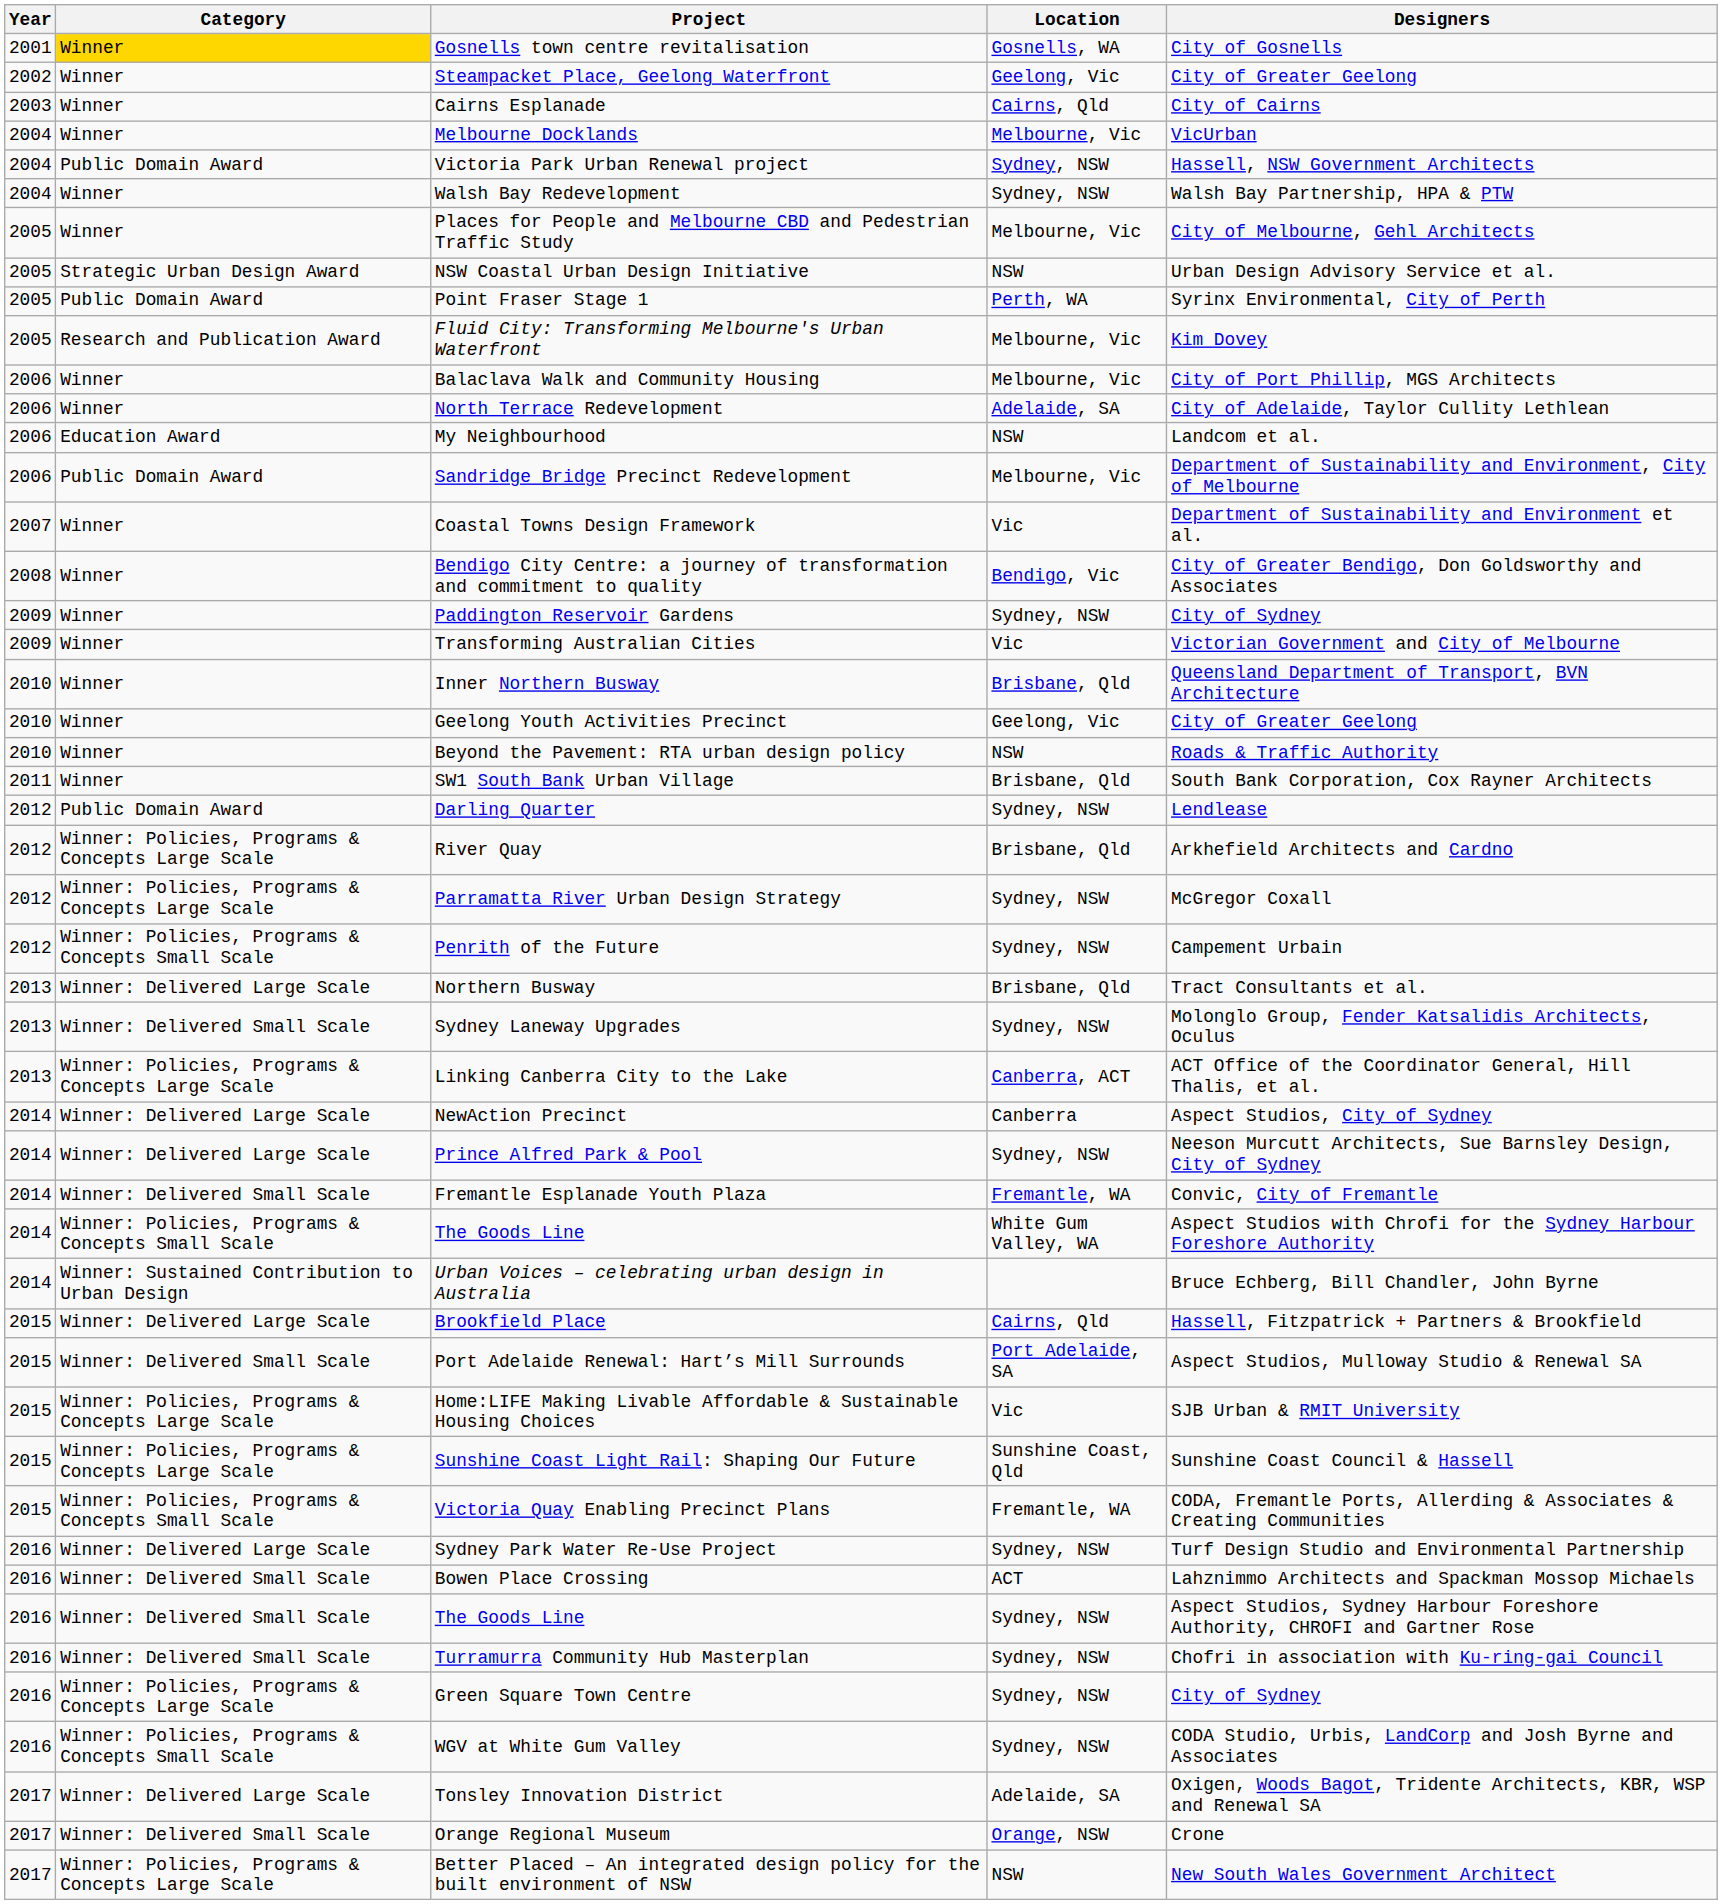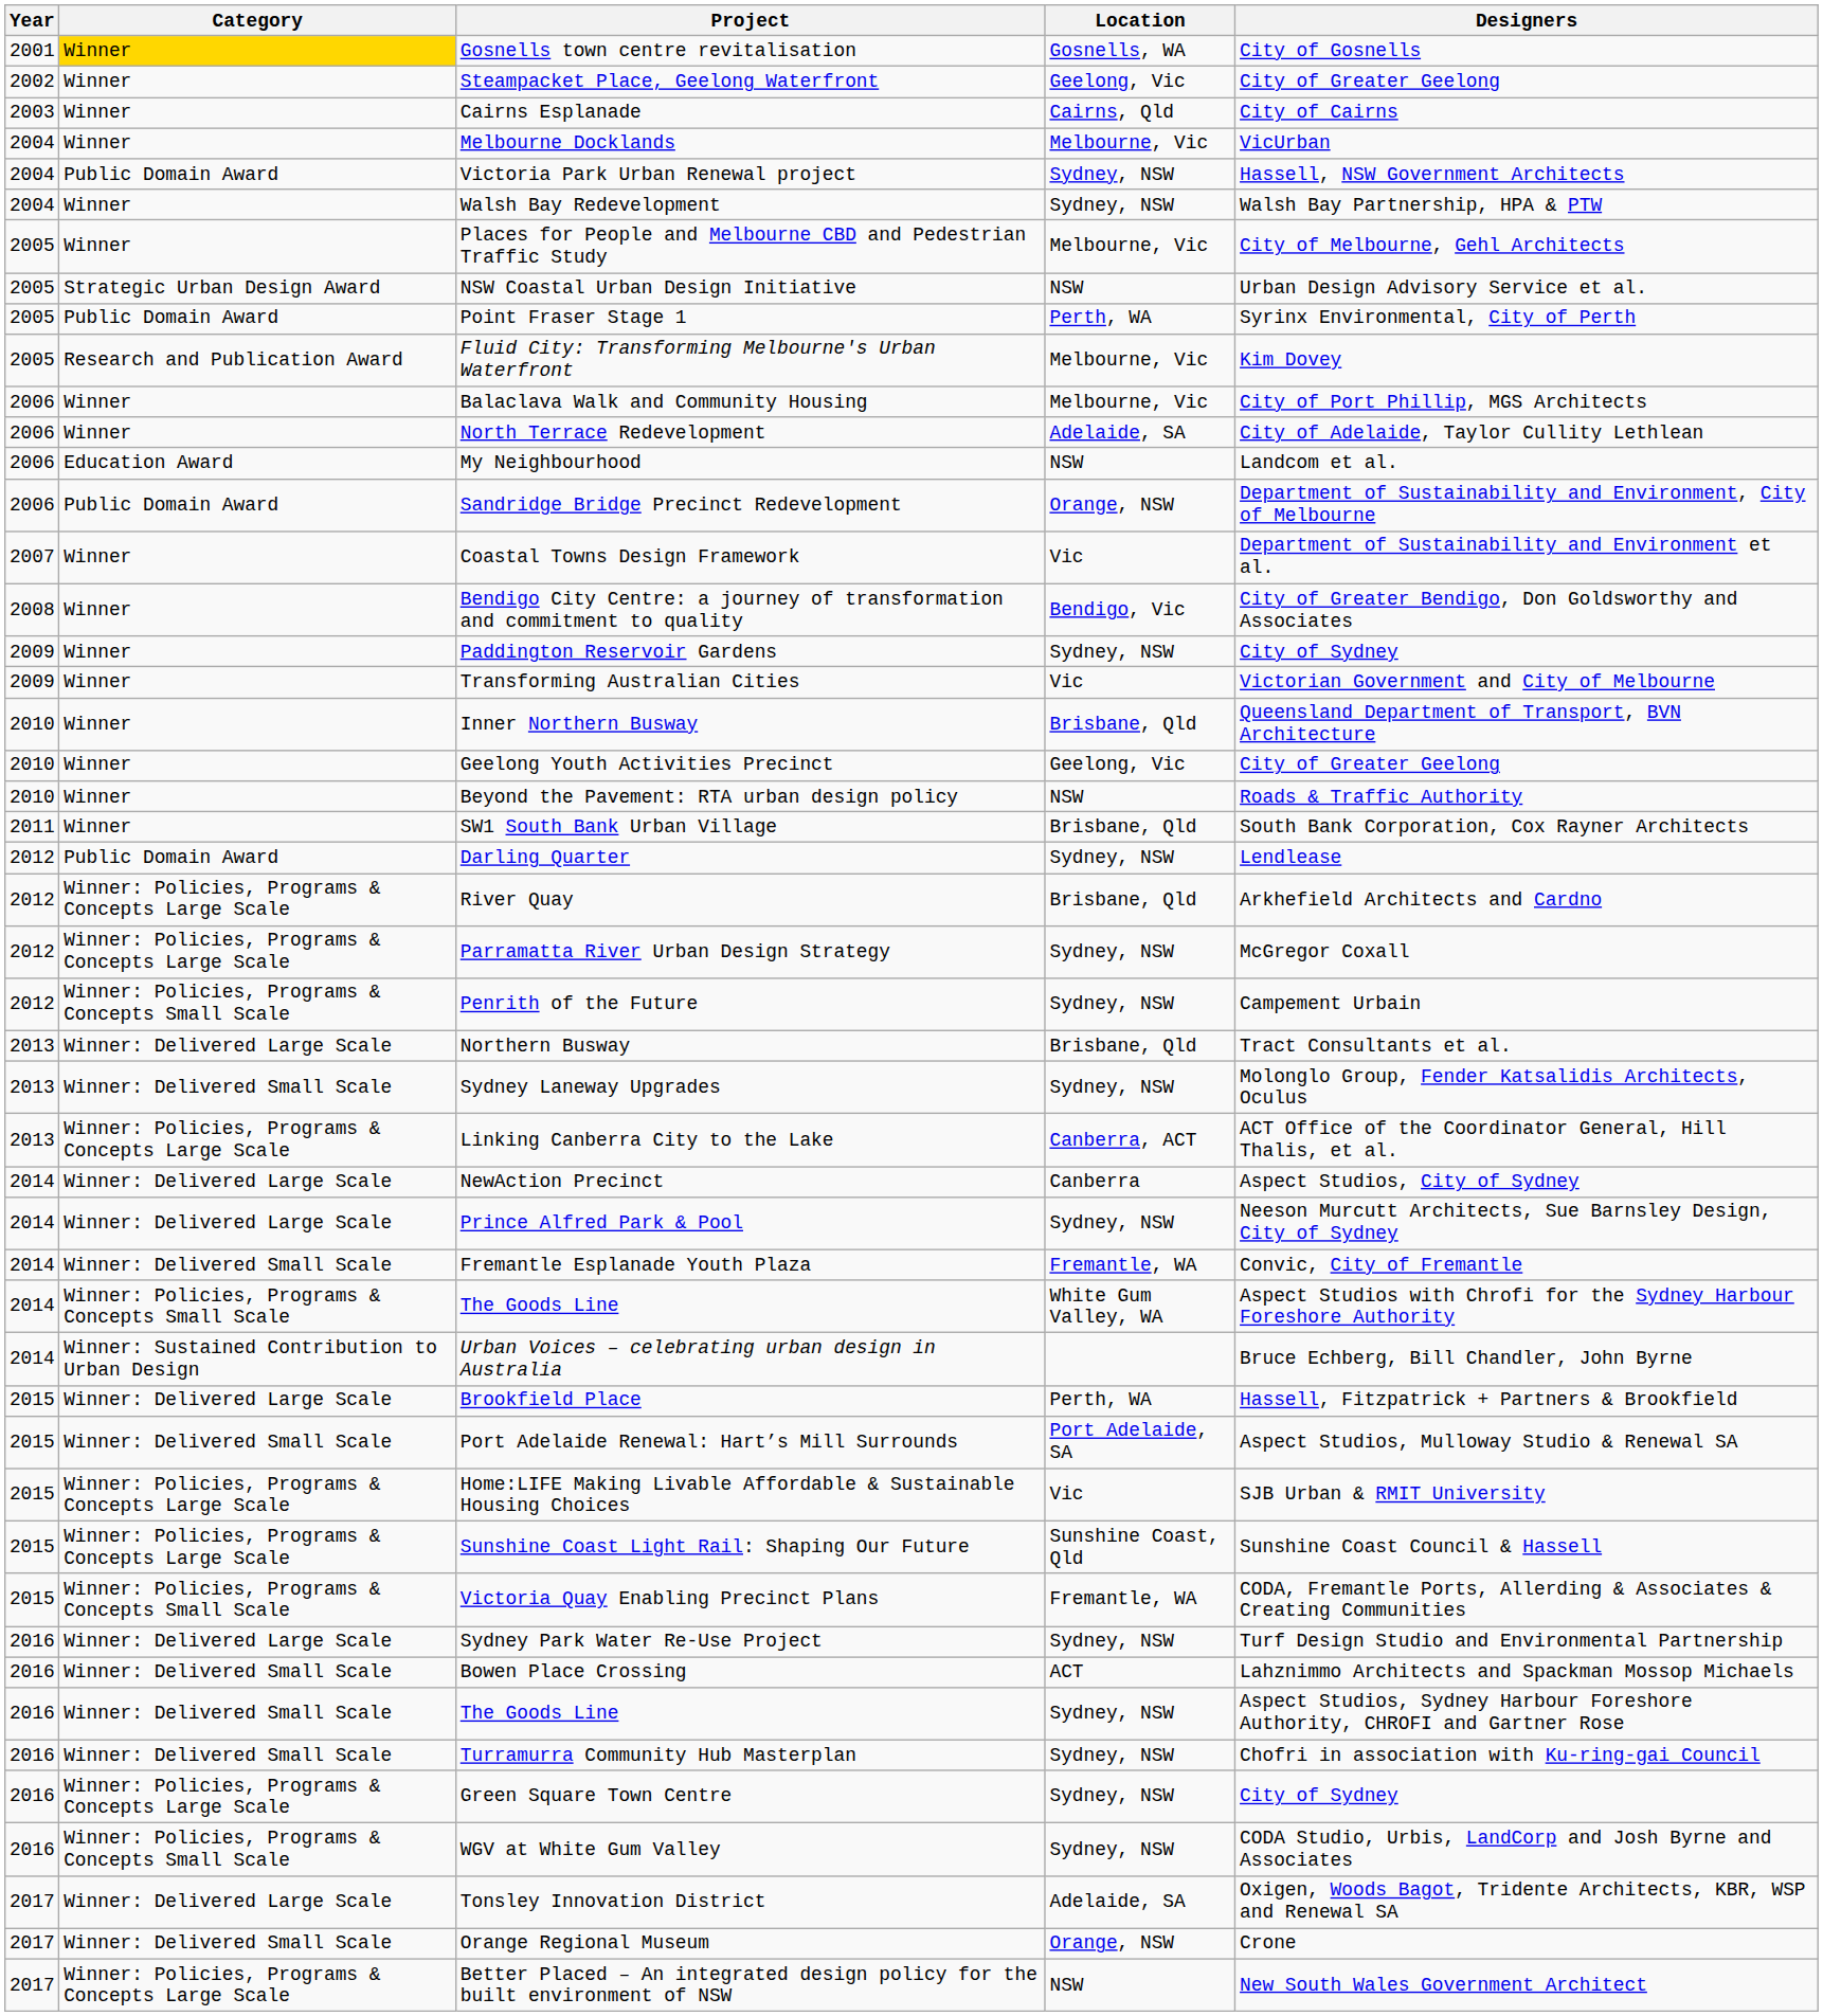Sandridge Bridge Precinct Redevelopment | Location: Melbourne, Vic -> Orange, NSW
Brookfield Place | Location: Cairns, Qld -> Perth, WA
